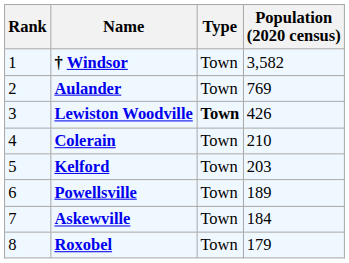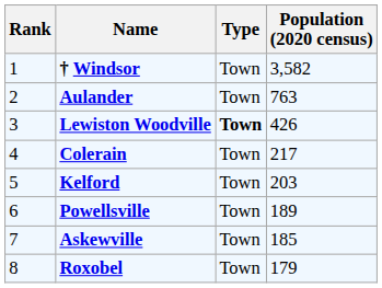Aulander | Population (2020 census): 769 -> 763
Colerain | Population (2020 census): 210 -> 217
Askewville | Population (2020 census): 184 -> 185
